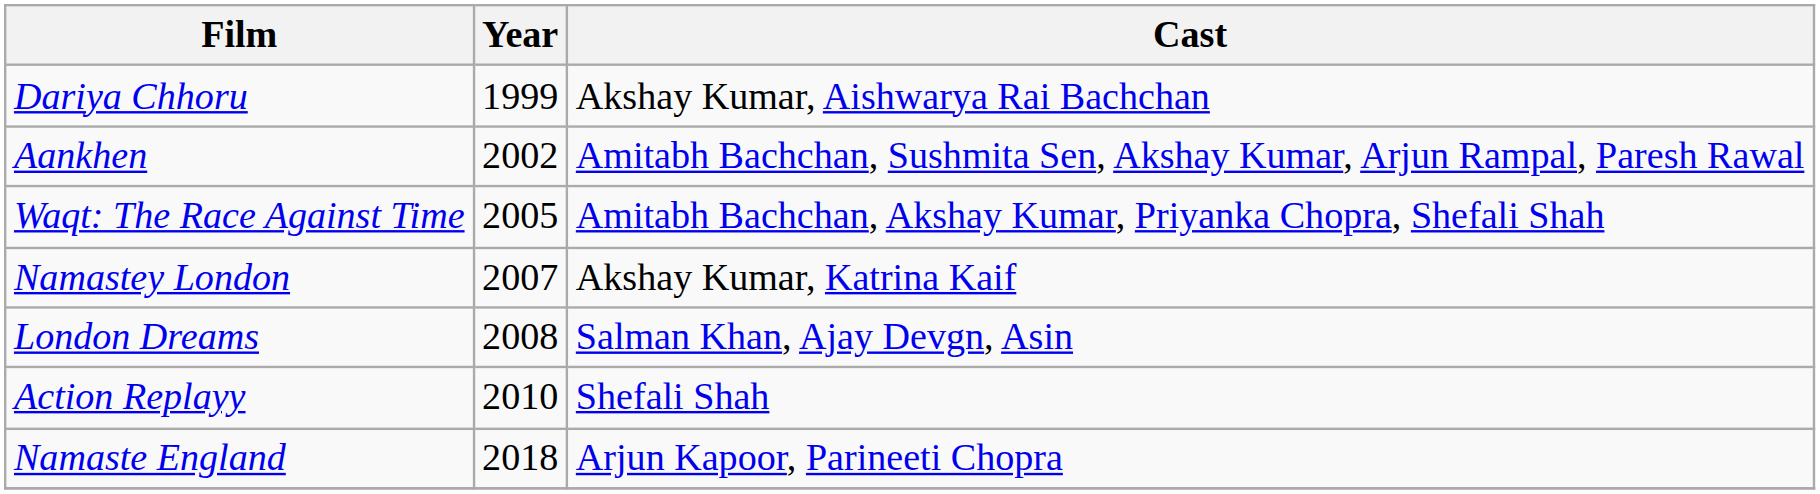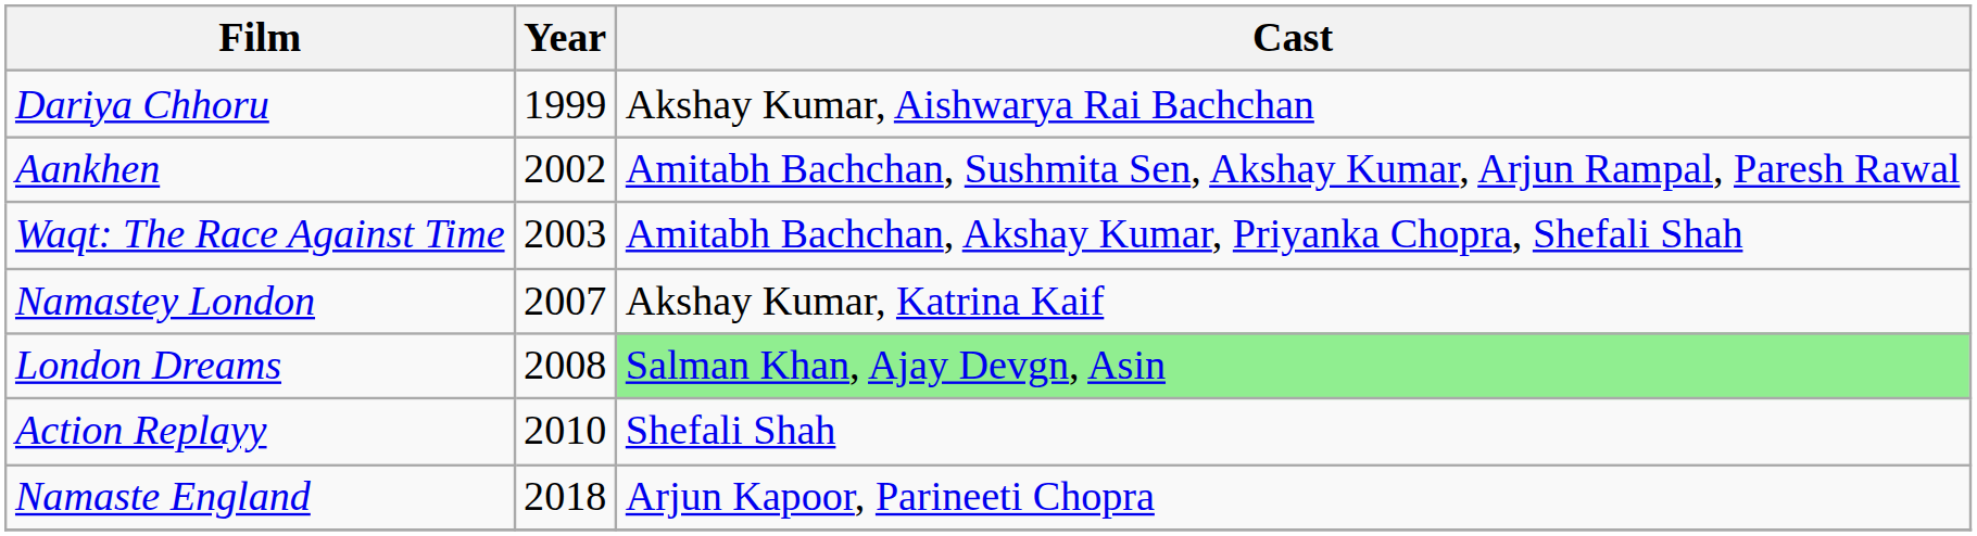Waqt: The Race Against Time | Year: 2005 -> 2003
London Dreams | Cast: no background -> lightgreen background
